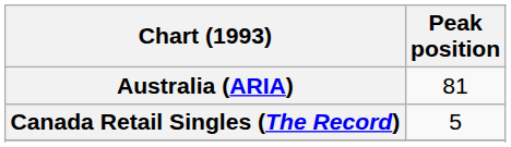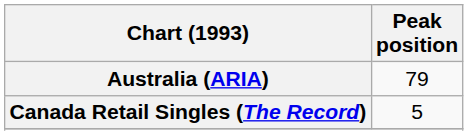Australia (ARIA) | Peak position: 81 -> 79
